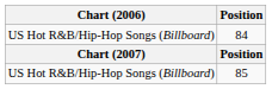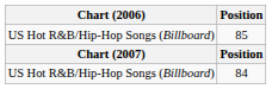rows swapped: 85 <-> 84
